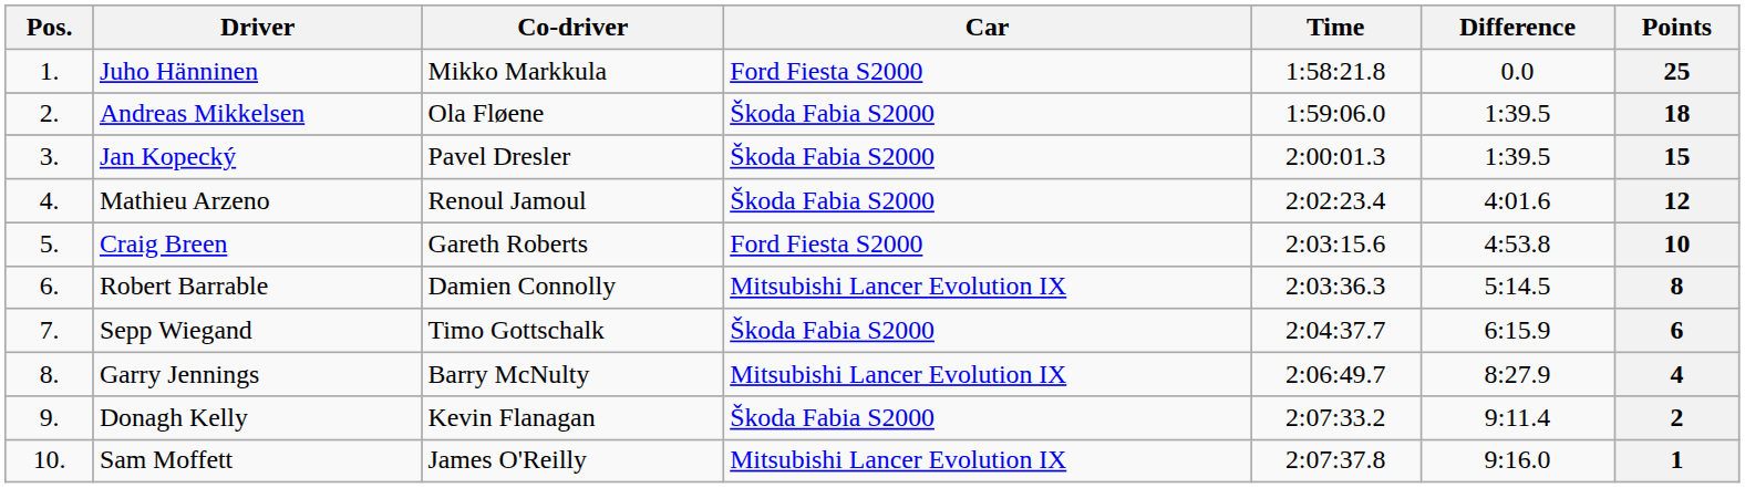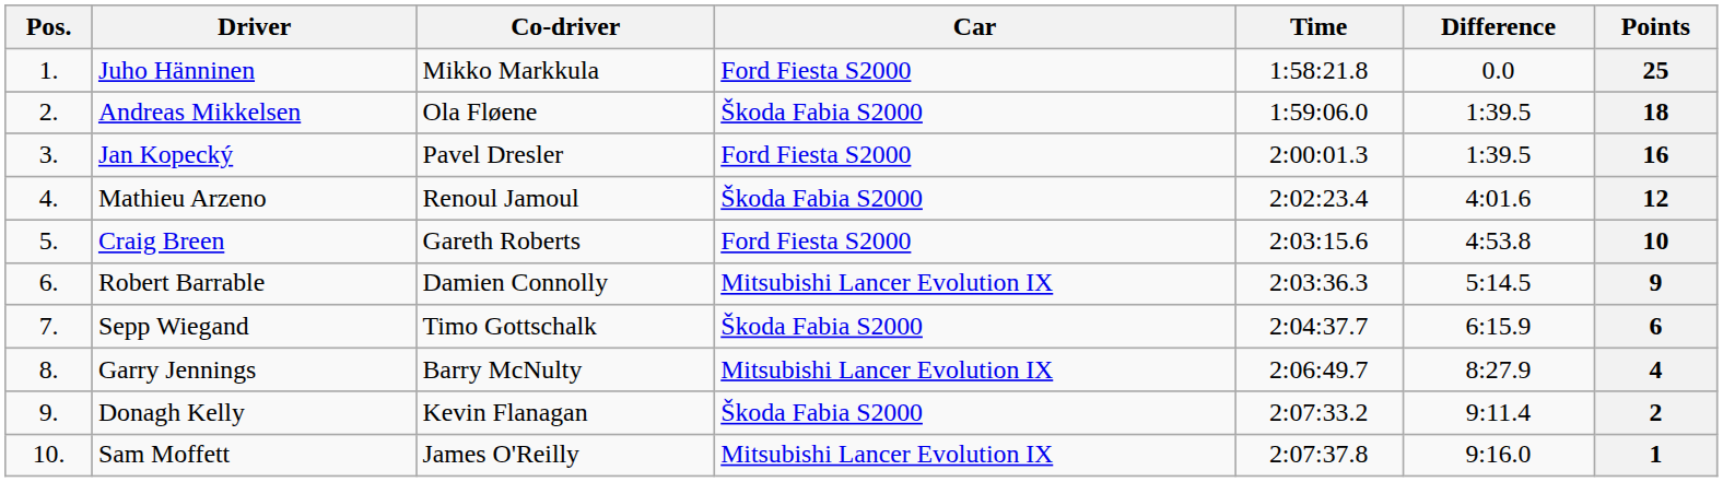Jan Kopecký | Car: Škoda Fabia S2000 -> Ford Fiesta S2000
Jan Kopecký | Points: 15 -> 16
Robert Barrable | Points: 8 -> 9
